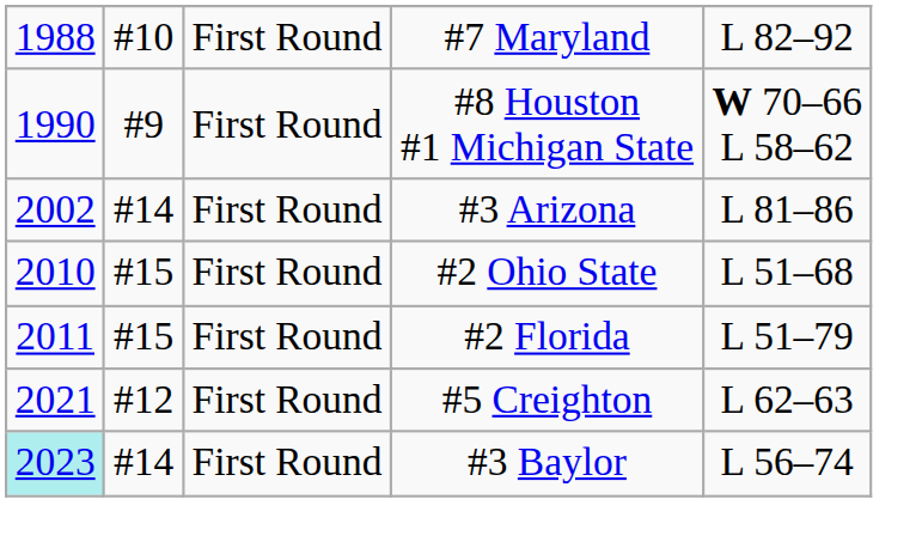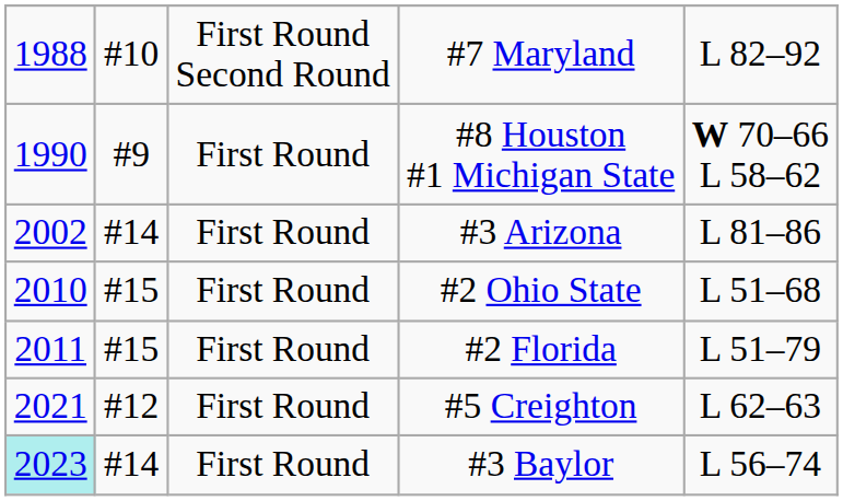#7 Maryland | column 3: First Round -> First Round Second Round
